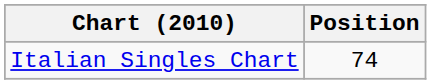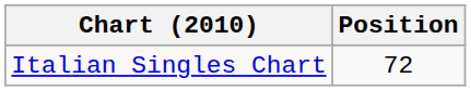Italian Singles Chart | Position: 74 -> 72
